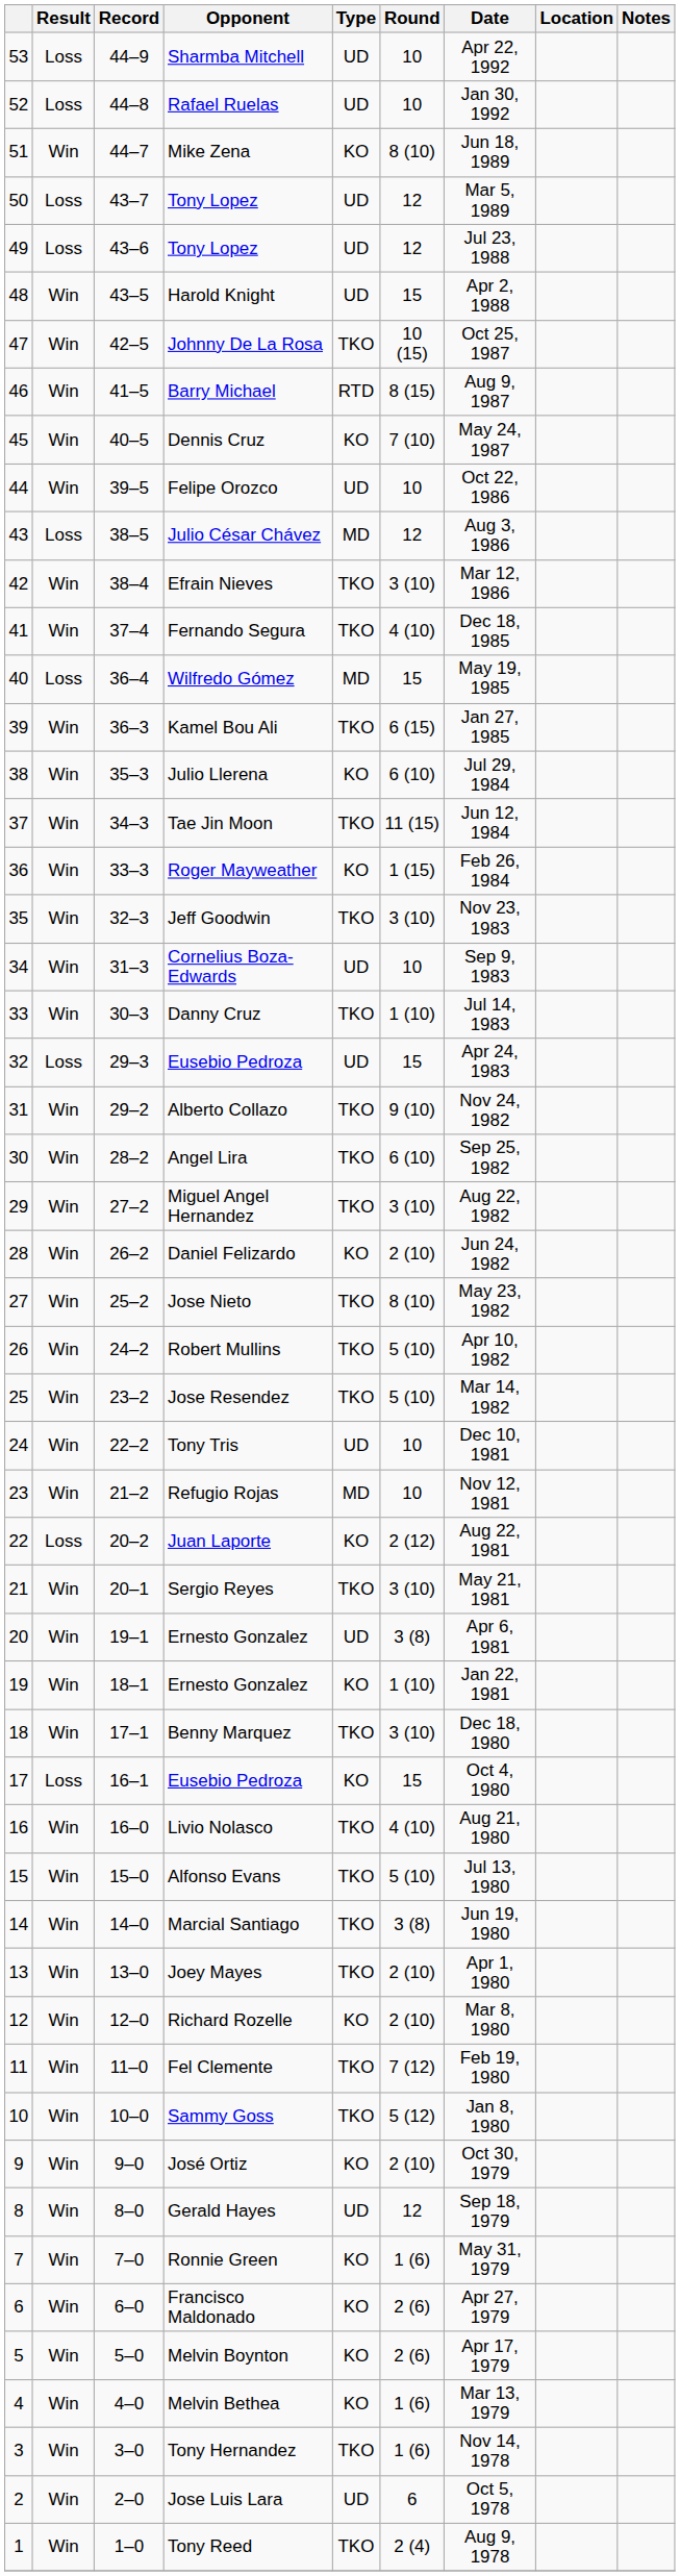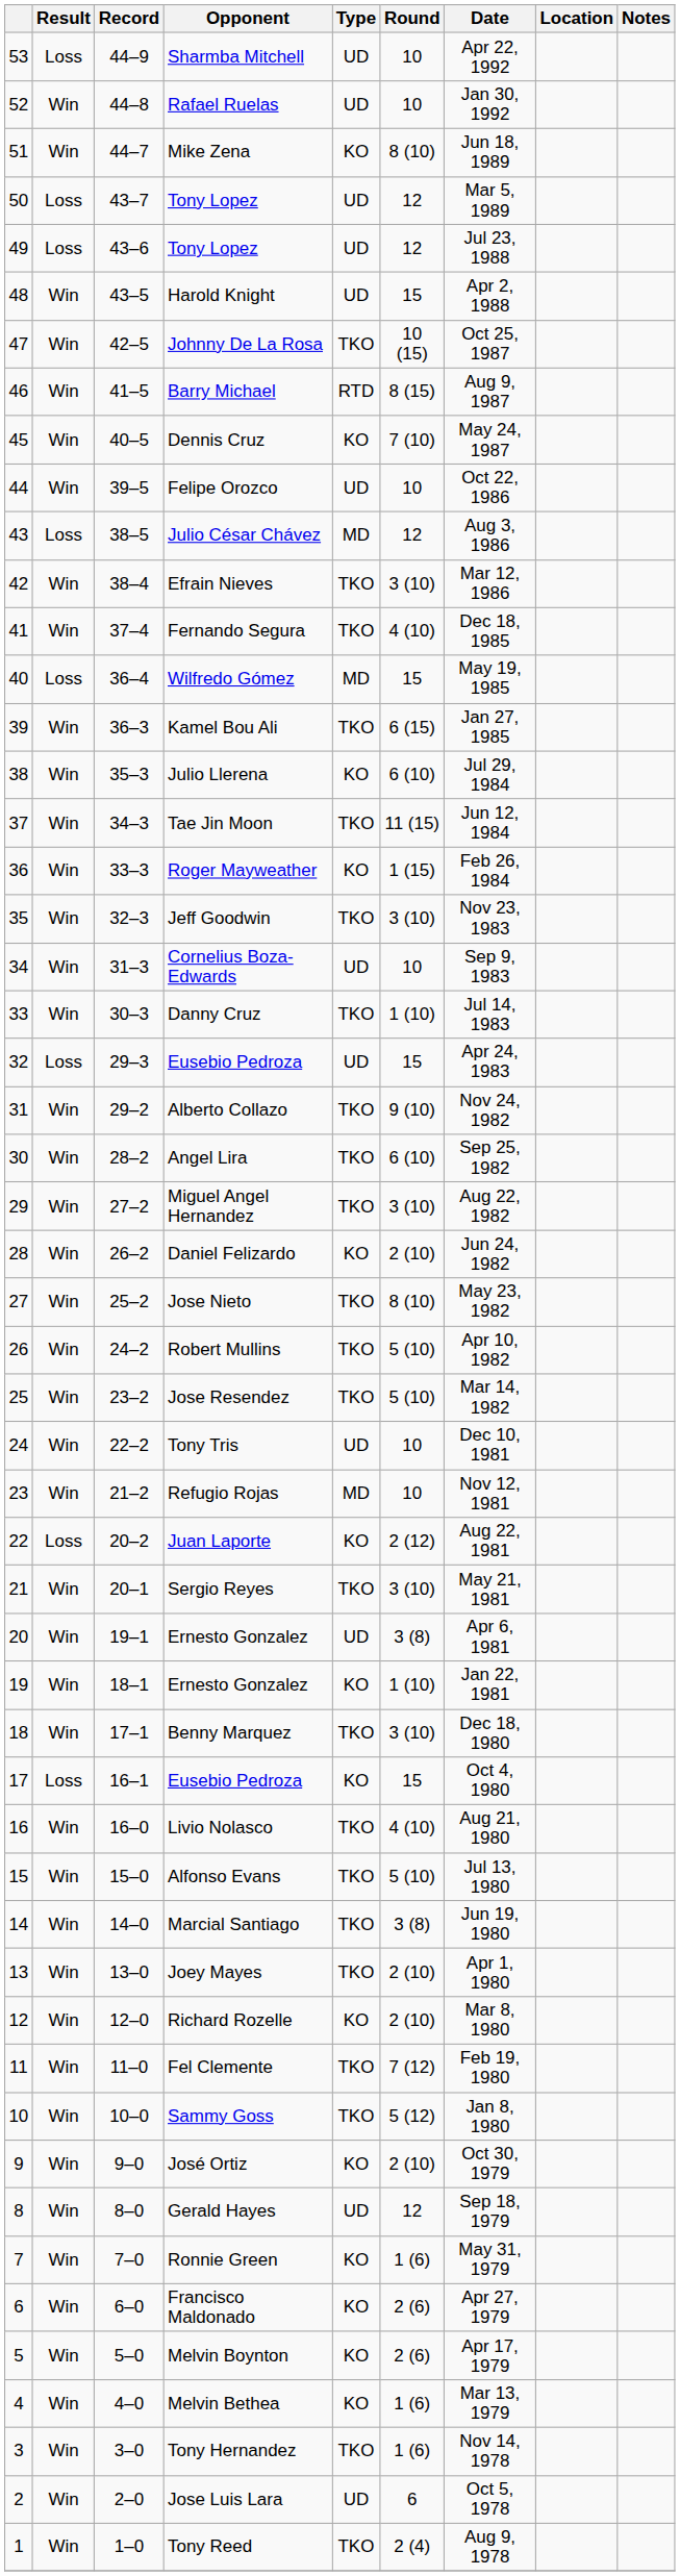Rafael Ruelas | Result: Loss -> Win
